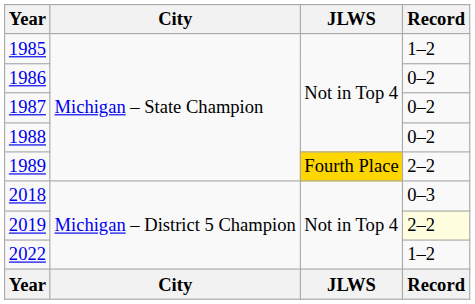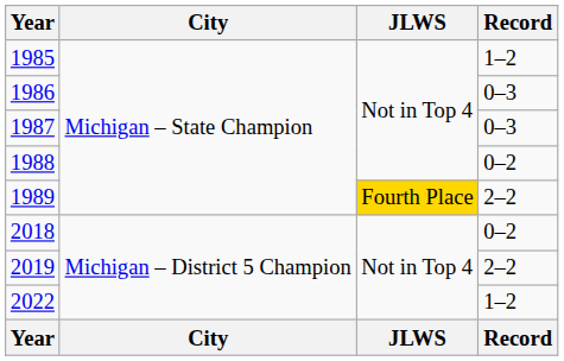1986 | Record: 0–2 -> 0–3
1987 | Record: 0–2 -> 0–3
2018 | Record: 0–3 -> 0–2
2019 | Record: lightyellow background -> no background
